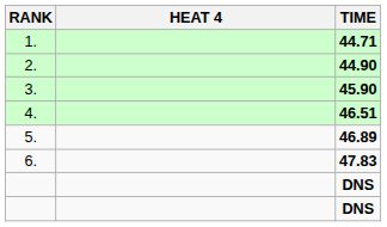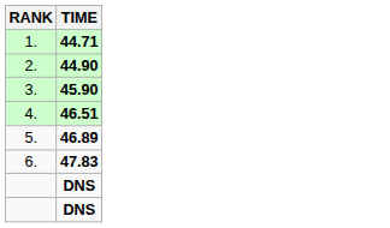- column: HEAT 4
